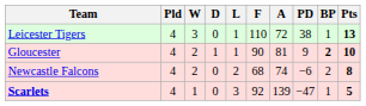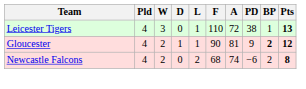Gloucester | Pts: 10 -> 12
- row: Scarlets | 4 | 1 | 0 | 3 | 92 | 139 | −47 | 1 | 5
